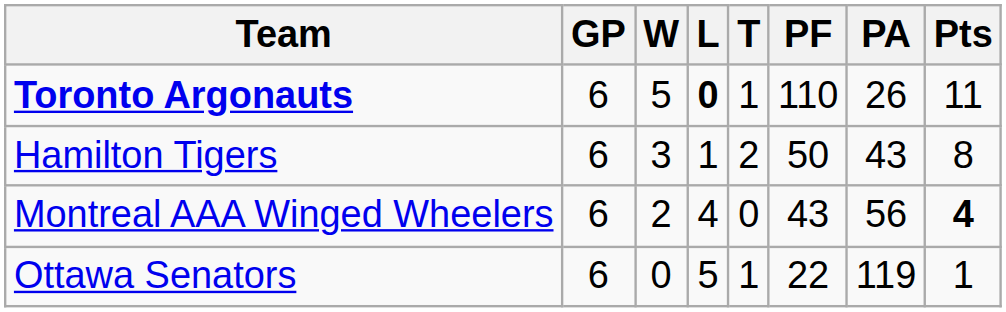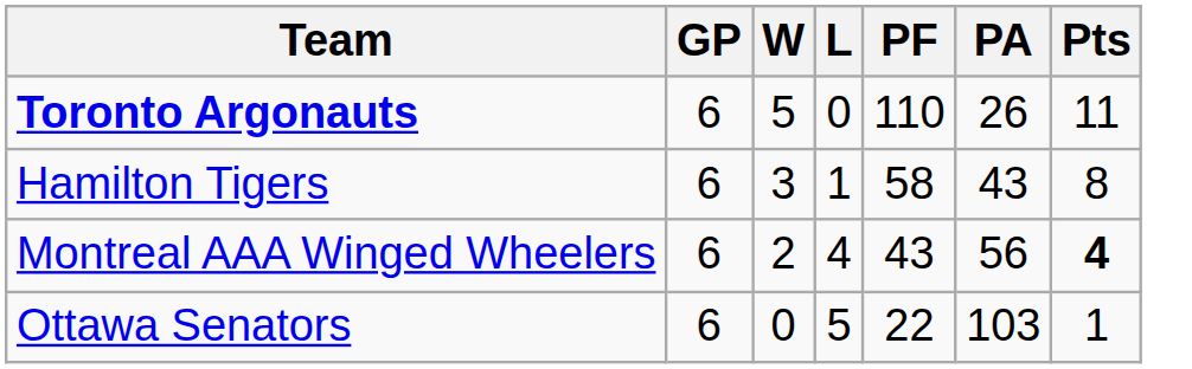- column: T | 1 | 2 | 0 | 1
Toronto Argonauts | L: bold -> normal
Hamilton Tigers | PF: 50 -> 58
Ottawa Senators | PA: 119 -> 103
